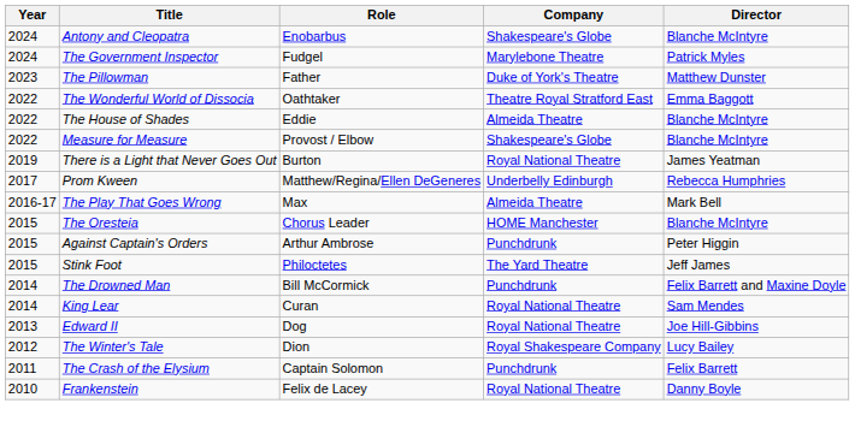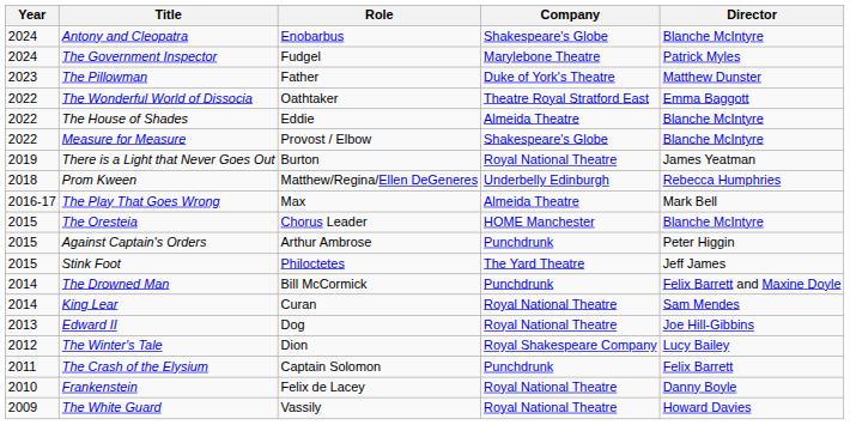Prom Kween | Year: 2017 -> 2018
+ row: 2009 | The White Guard | Vassily | Royal National Theatre | Howard Davies
